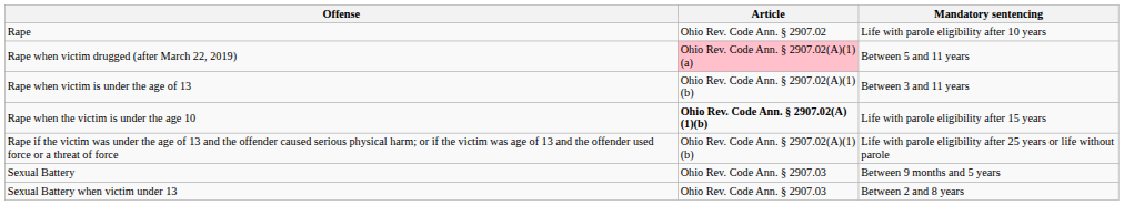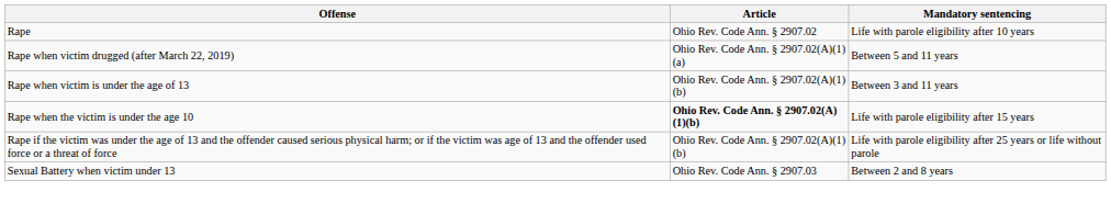Rape when victim drugged (after March 22, 2019) | Article: pink background -> no background
- row: Sexual Battery | Ohio Rev. Code Ann. § 2907.03 | Between 9 months and 5 years
